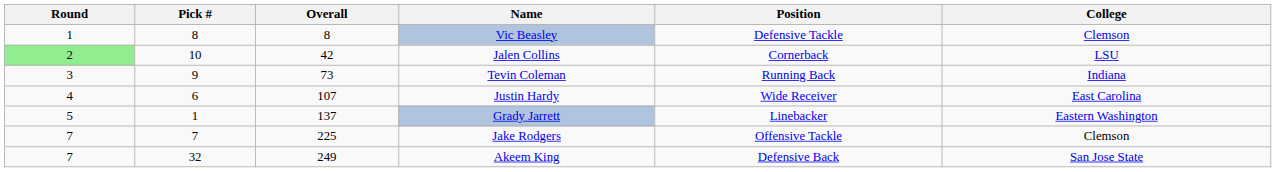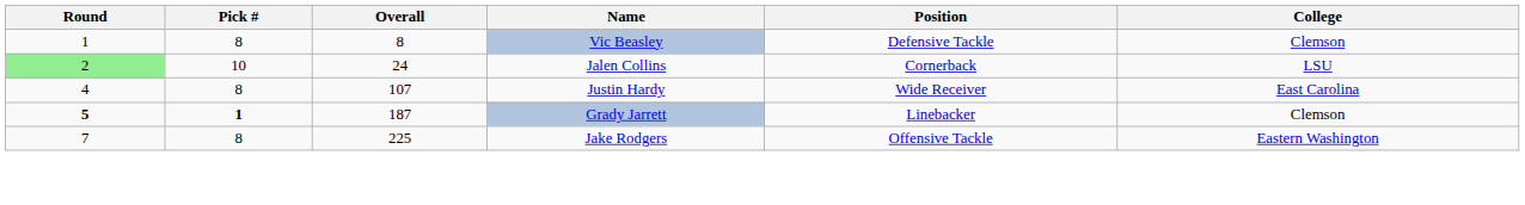Jalen Collins | Overall: 42 -> 24
- row: 3 | 9 | 73 | Tevin Coleman | Running Back | Indiana
Justin Hardy | Pick #: 6 -> 8
Grady Jarrett | Round: normal -> bold
Grady Jarrett | Pick #: normal -> bold
Grady Jarrett | Overall: 137 -> 187
Grady Jarrett | College: Eastern Washington -> Clemson
Jake Rodgers | Pick #: 7 -> 8
Jake Rodgers | College: Clemson -> Eastern Washington
- row: 7 | 32 | 249 | Akeem King | Defensive Back | San Jose State
